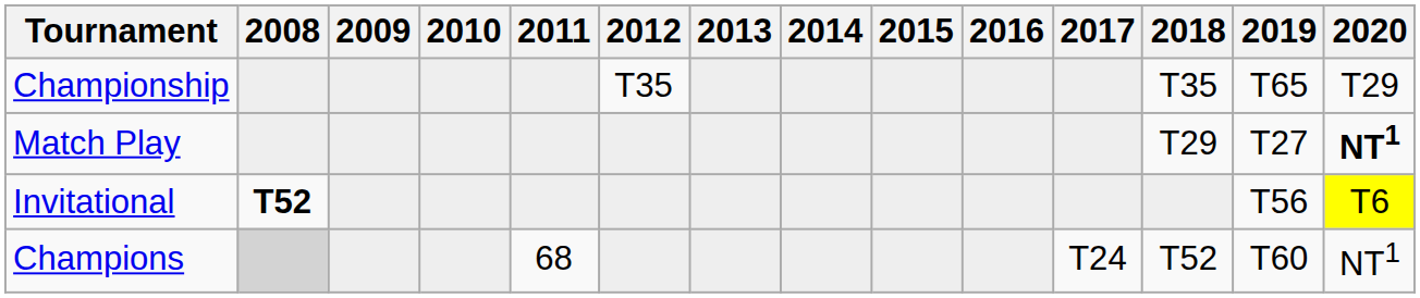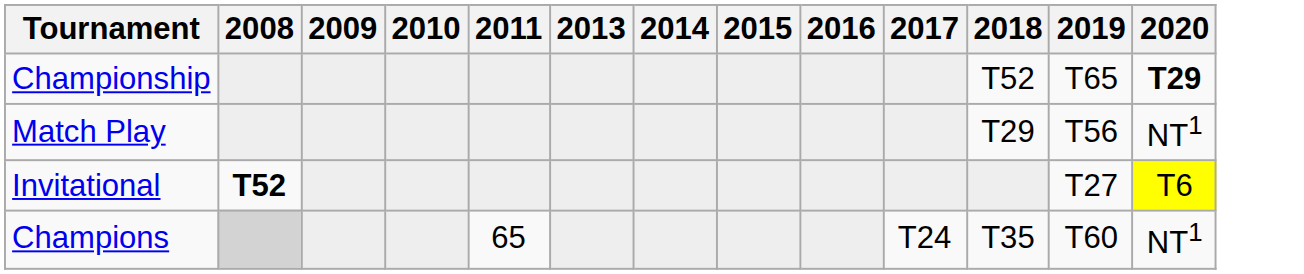- column: 2012 | T35
Championship | 2018: T35 -> T52
Championship | 2020: normal -> bold
Match Play | 2019: T27 -> T56
Match Play | 2020: bold -> normal
Invitational | 2019: T56 -> T27
Champions | 2011: 68 -> 65
Champions | 2018: T52 -> T35
